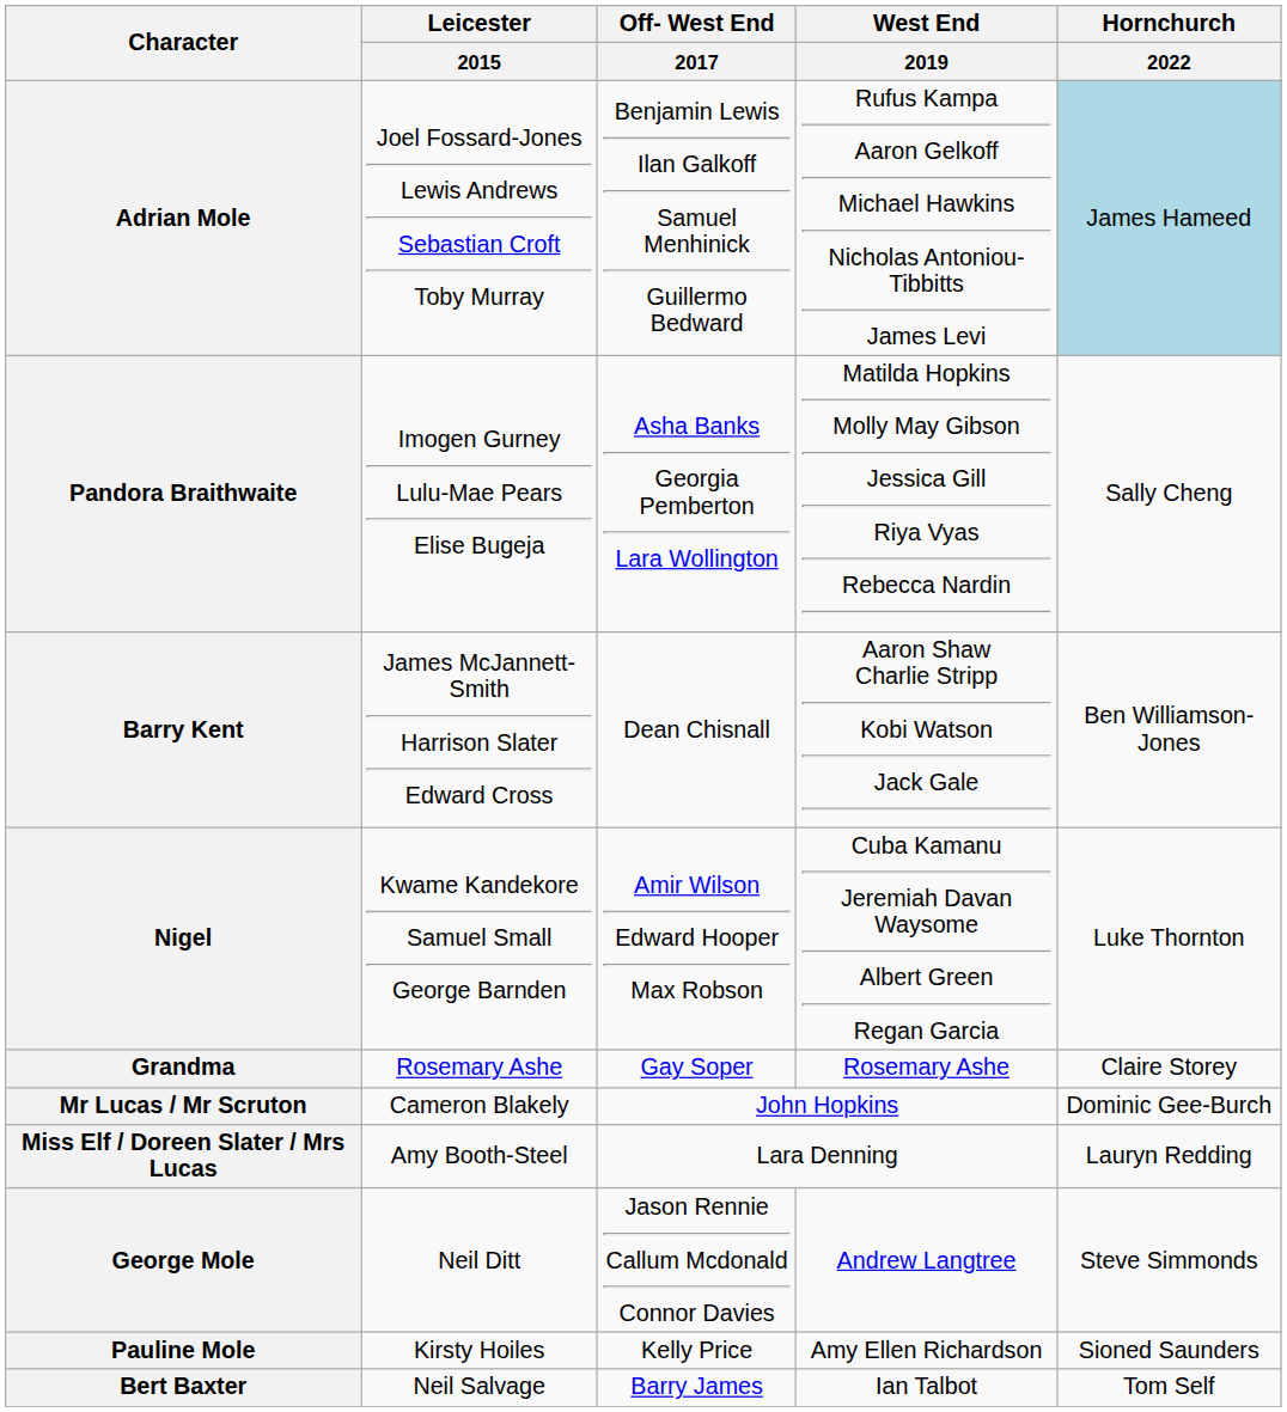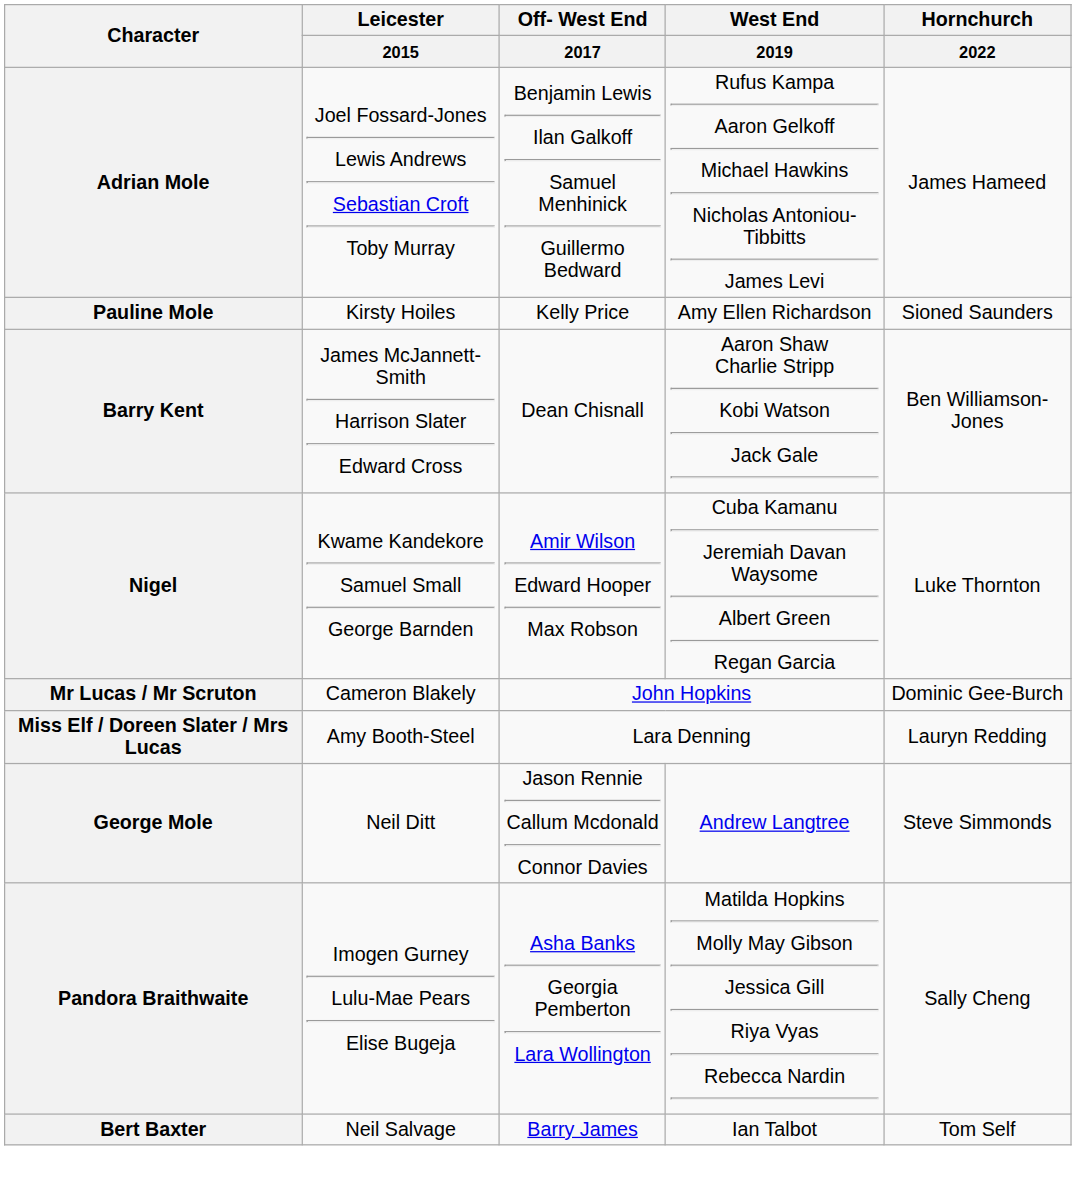Adrian Mole | Hornchurch / 2022: lightblue background -> no background
rows swapped: Pandora Braithwaite <-> Pauline Mole
- row: Grandma | Rosemary Ashe | Gay Soper | Rosemary Ashe | Claire Storey
